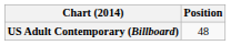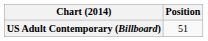US Adult Contemporary (Billboard) | Position: 48 -> 51
